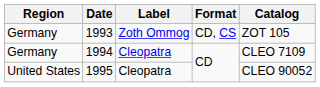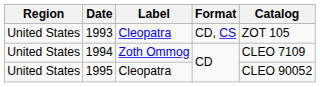1993 | Region: Germany -> United States
1993 | Label: Zoth Ommog -> Cleopatra
1994 | Region: Germany -> United States
1994 | Label: Cleopatra -> Zoth Ommog
